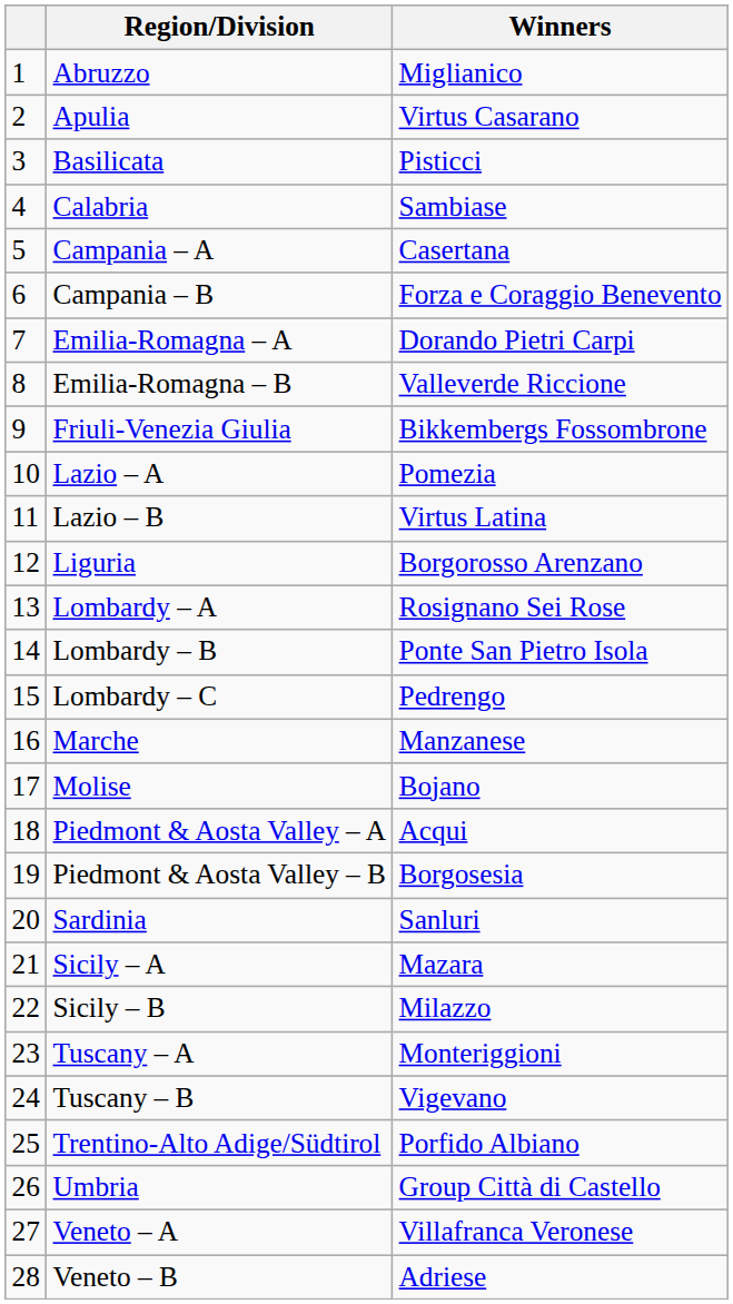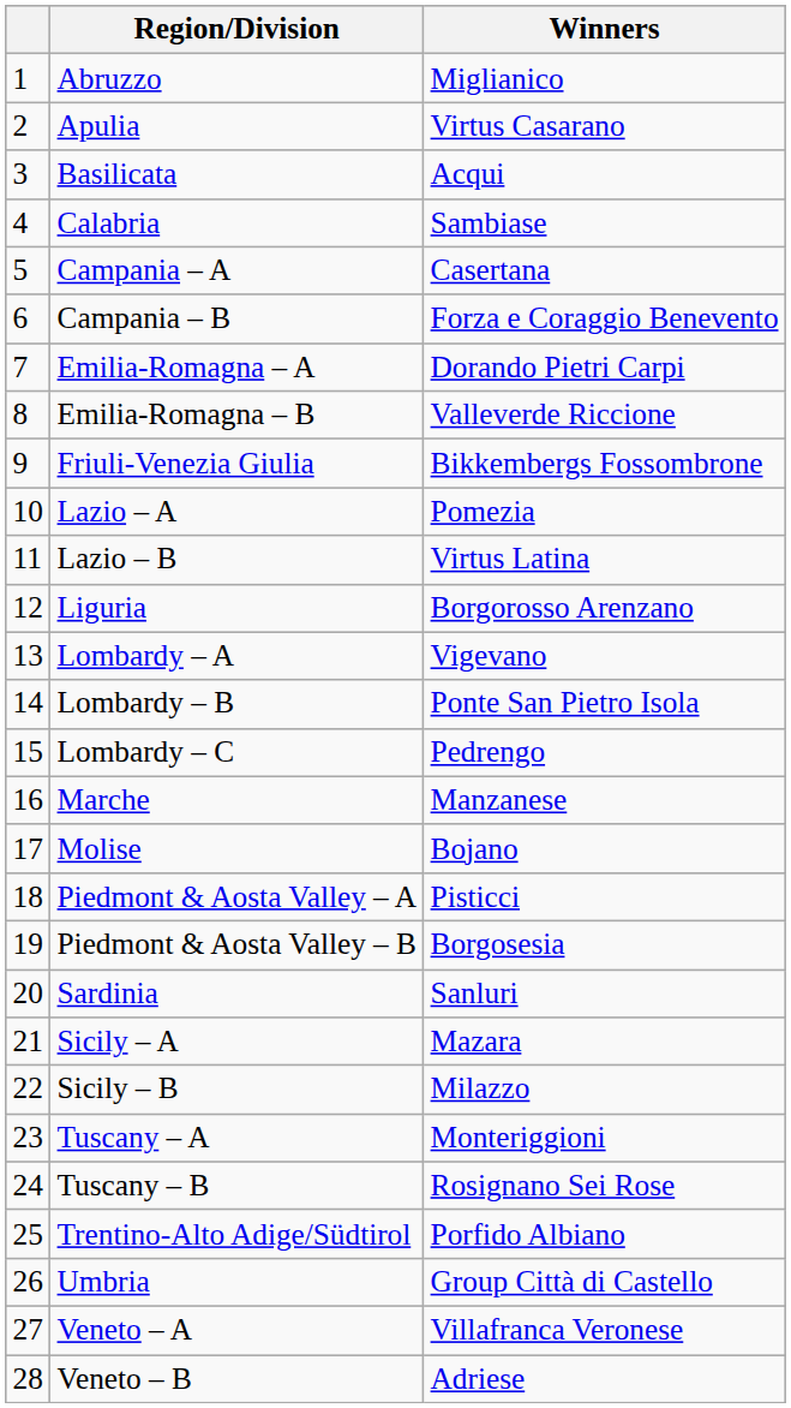Basilicata | Winners: Pisticci -> Acqui
Lombardy – A | Winners: Rosignano Sei Rose -> Vigevano
Piedmont & Aosta Valley – A | Winners: Acqui -> Pisticci
Tuscany – B | Winners: Vigevano -> Rosignano Sei Rose
